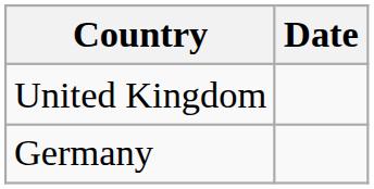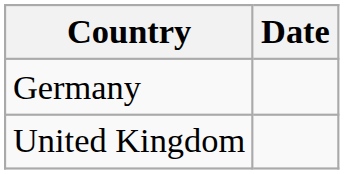rows swapped: Germany <-> United Kingdom
